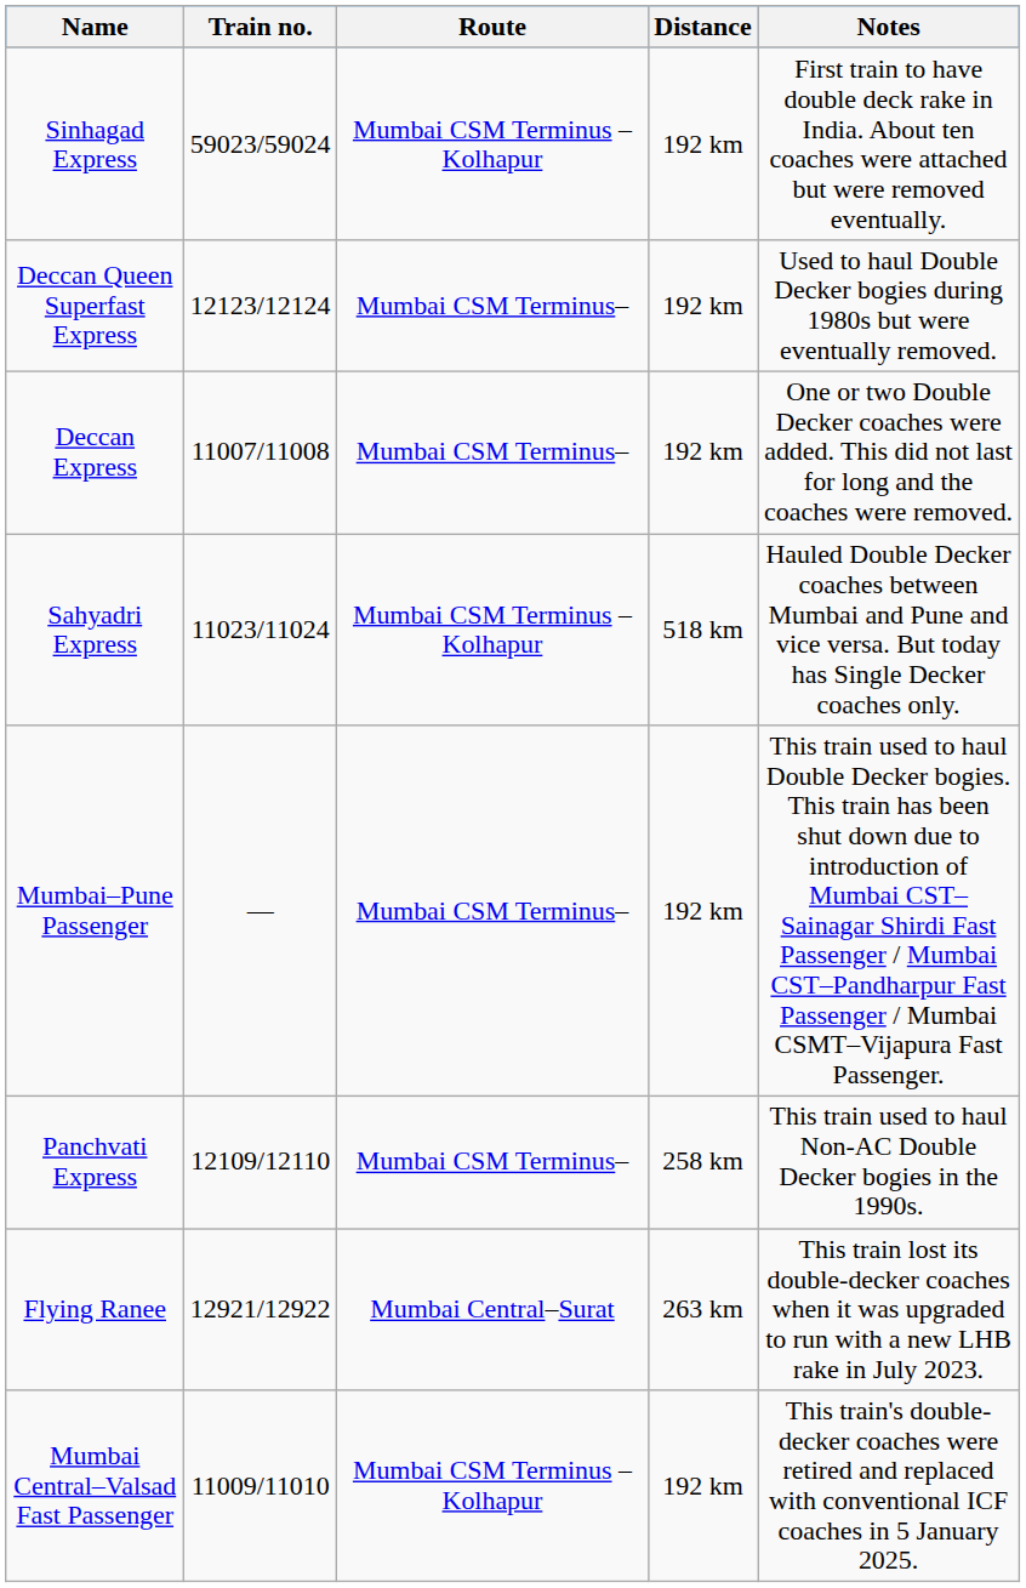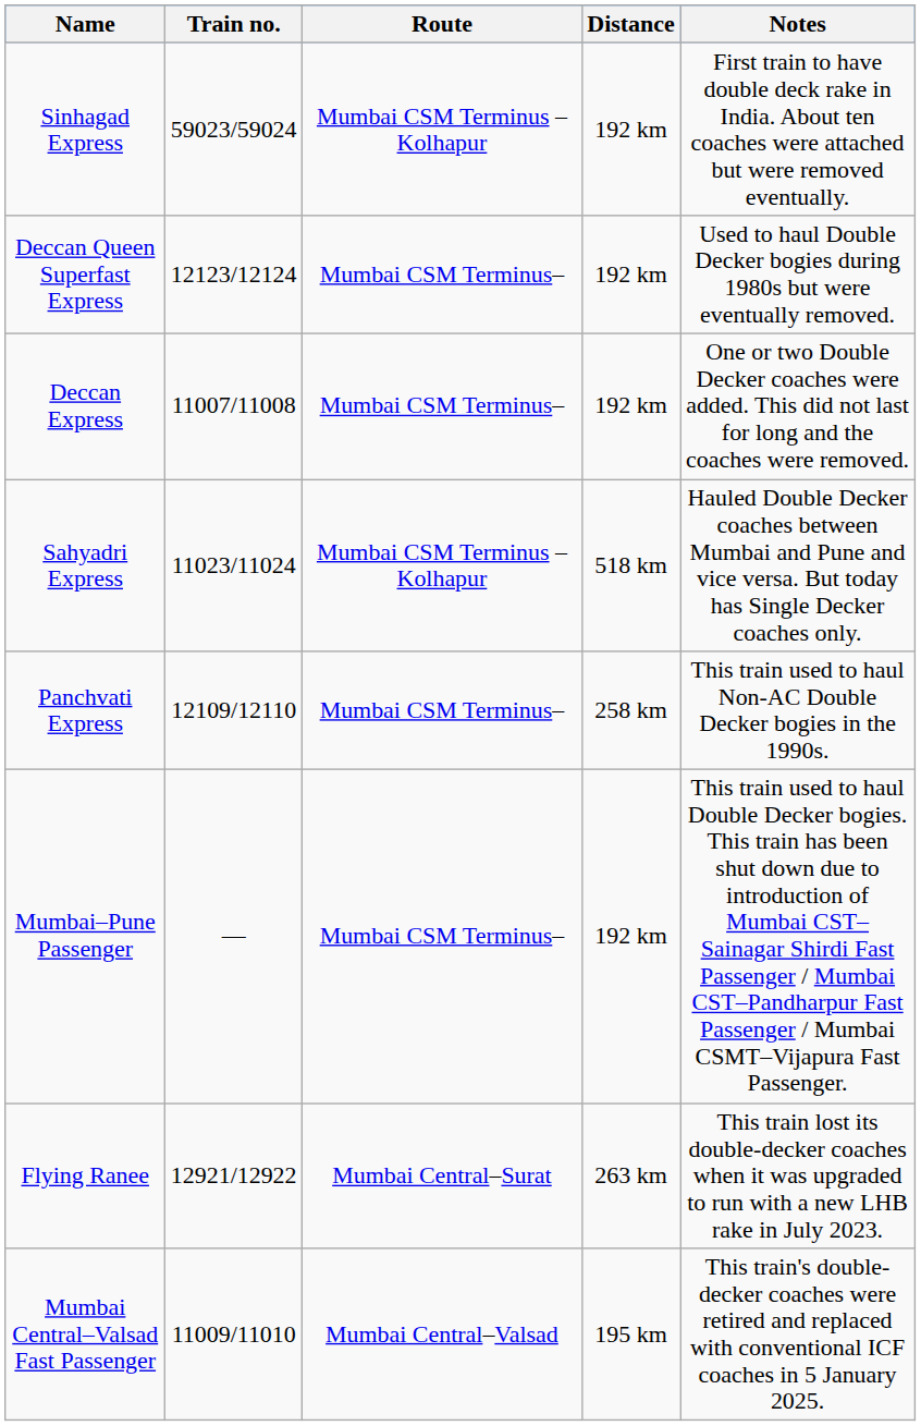rows swapped: Panchvati Express <-> Mumbai–Pune Passenger
Mumbai Central–Valsad Fast Passenger | Route: Mumbai CSM Terminus – Kolhapur -> Mumbai Central–Valsad
Mumbai Central–Valsad Fast Passenger | Distance: 192 km -> 195 km
